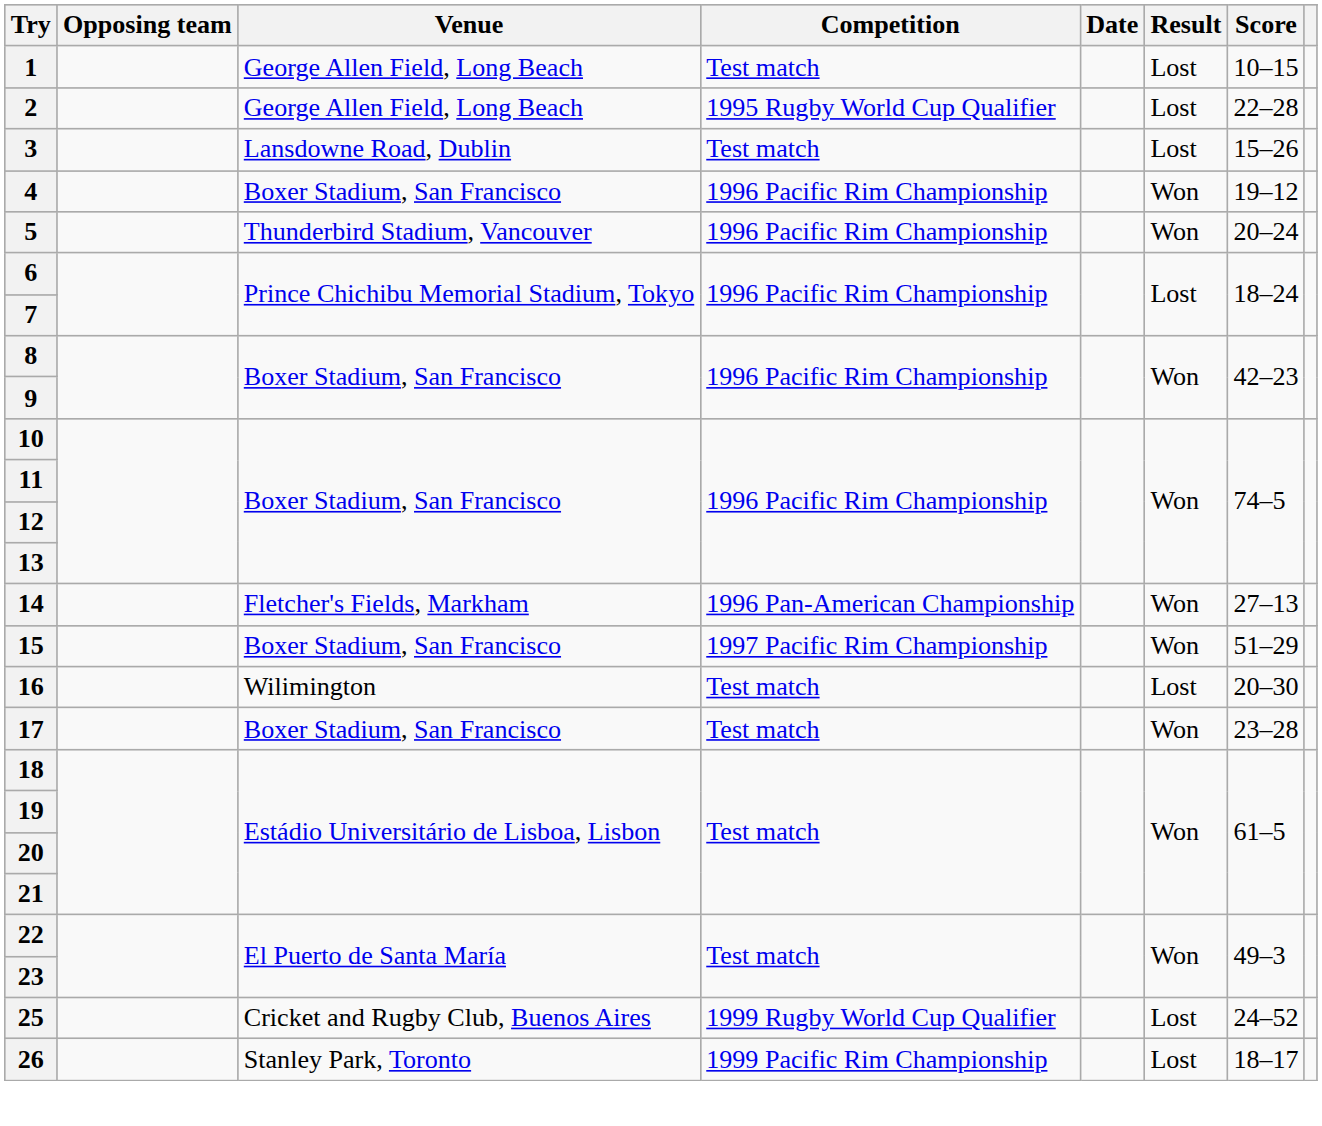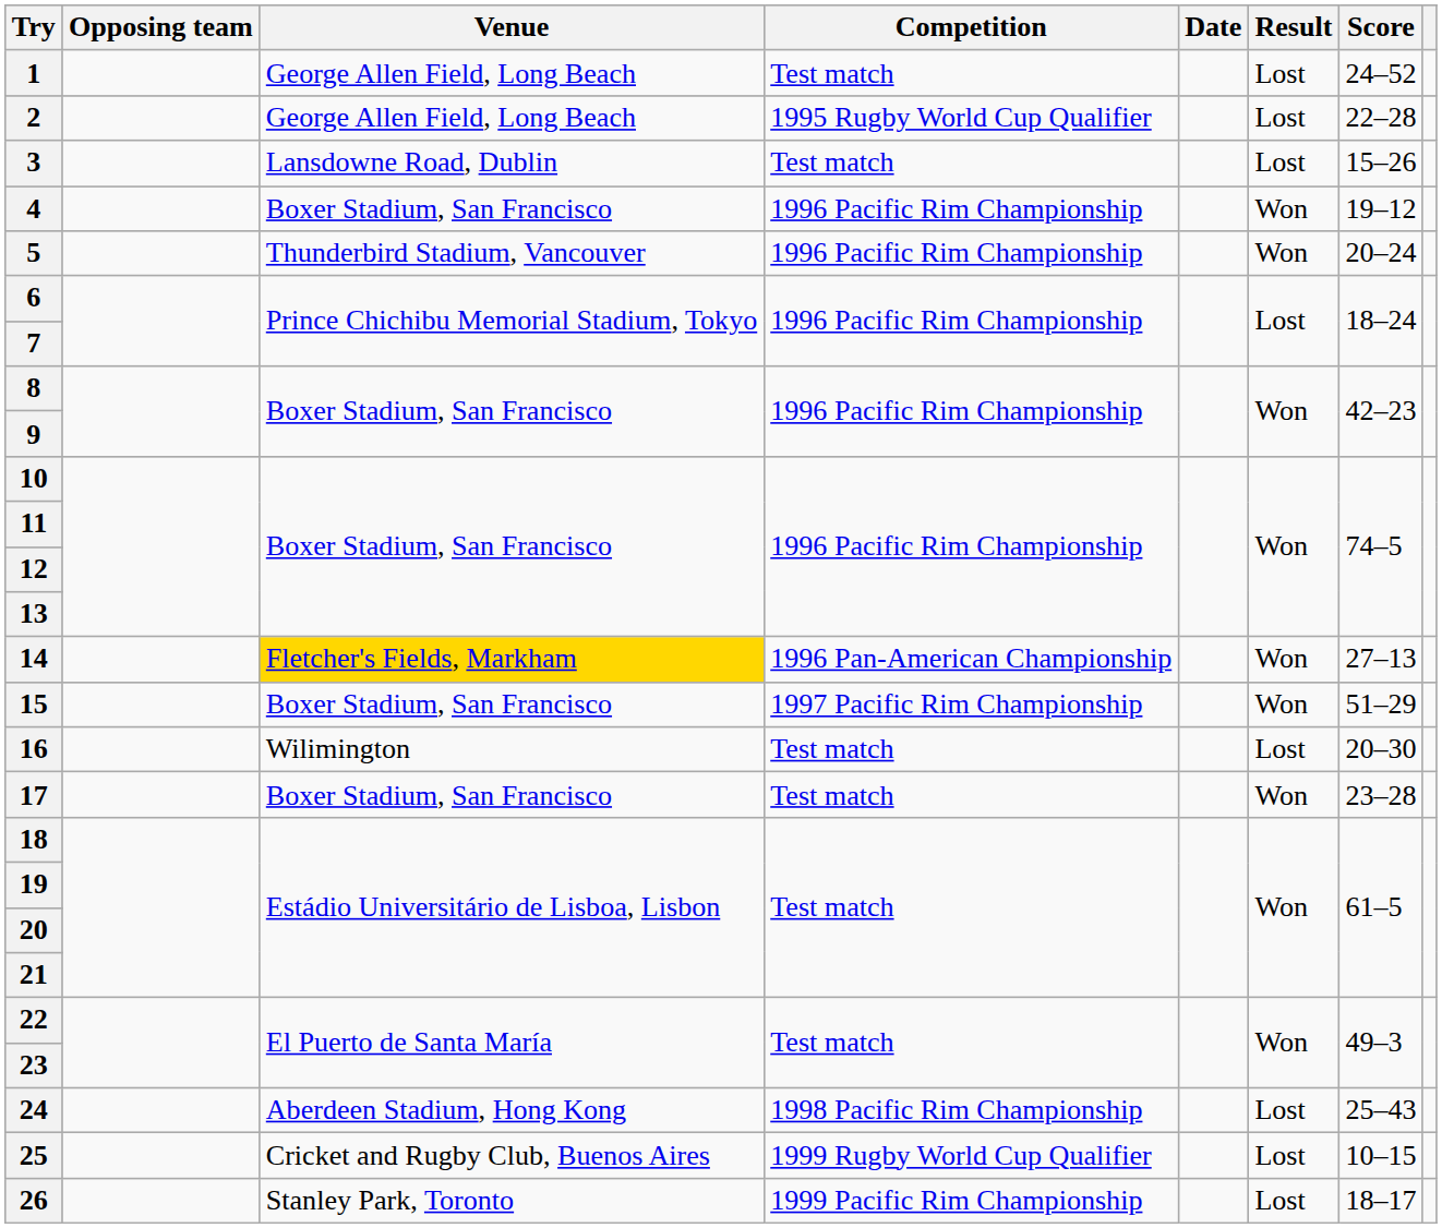1 | Score: 10–15 -> 24–52
14 | Venue: no background -> gold background
+ row: 24 | Aberdeen Stadium, Hong Kong | 1998 Pacific Rim Championship | Lost | 25–43
25 | Score: 24–52 -> 10–15
